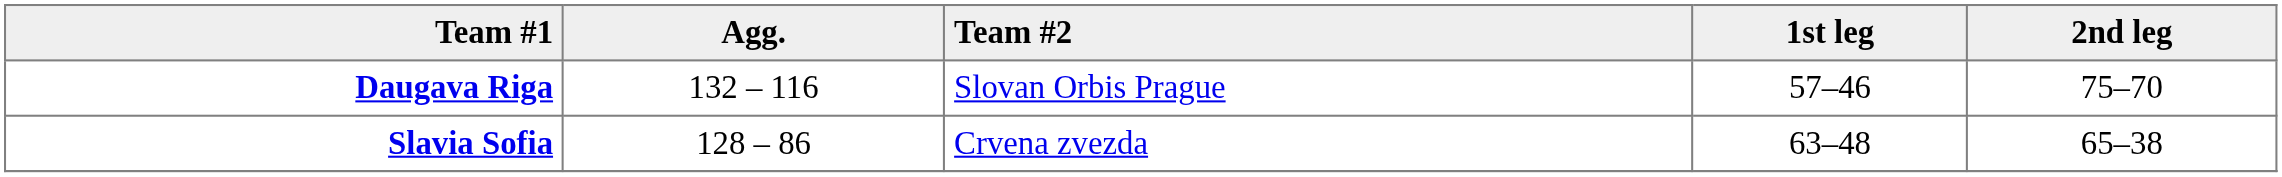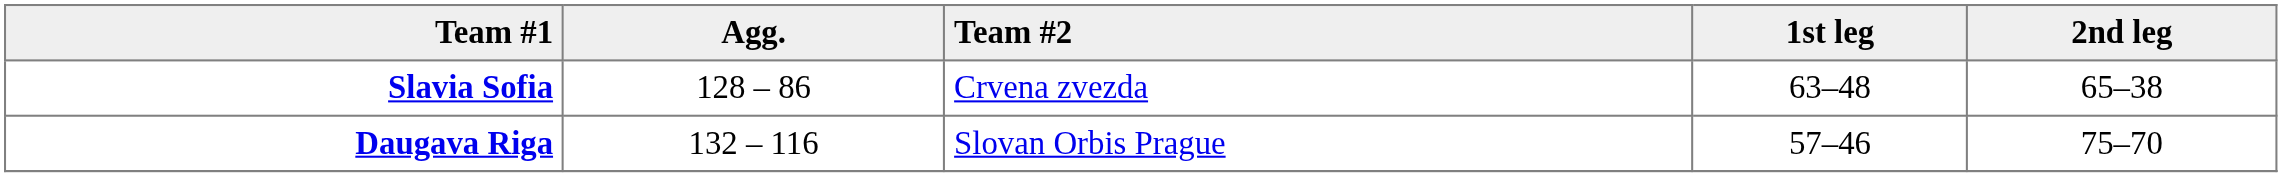rows swapped: Daugava Riga <-> Slavia Sofia
